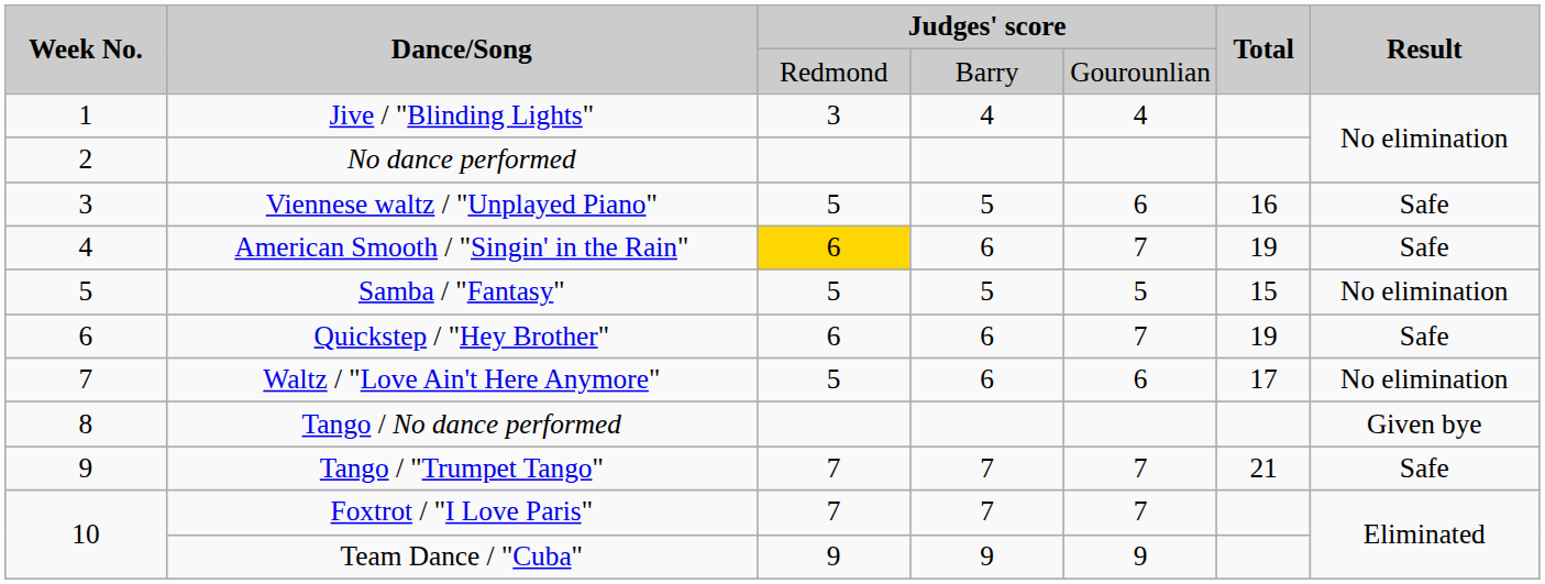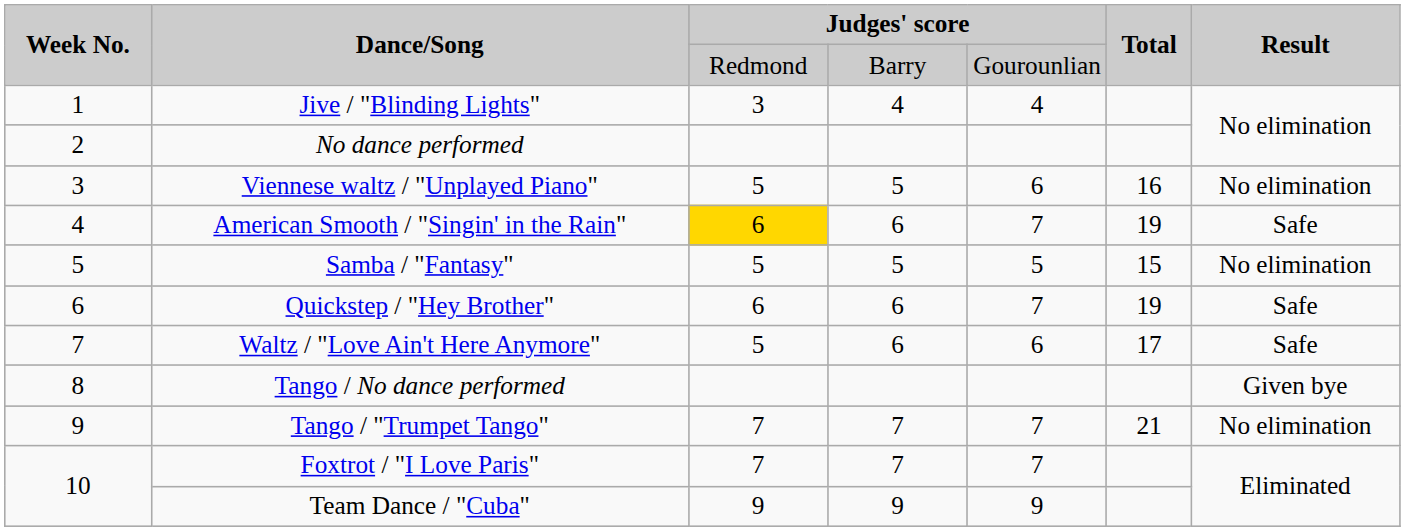Viennese waltz / "Unplayed Piano" | Result: Safe -> No elimination
Waltz / "Love Ain't Here Anymore" | Result: No elimination -> Safe
Tango / "Trumpet Tango" | Result: Safe -> No elimination
